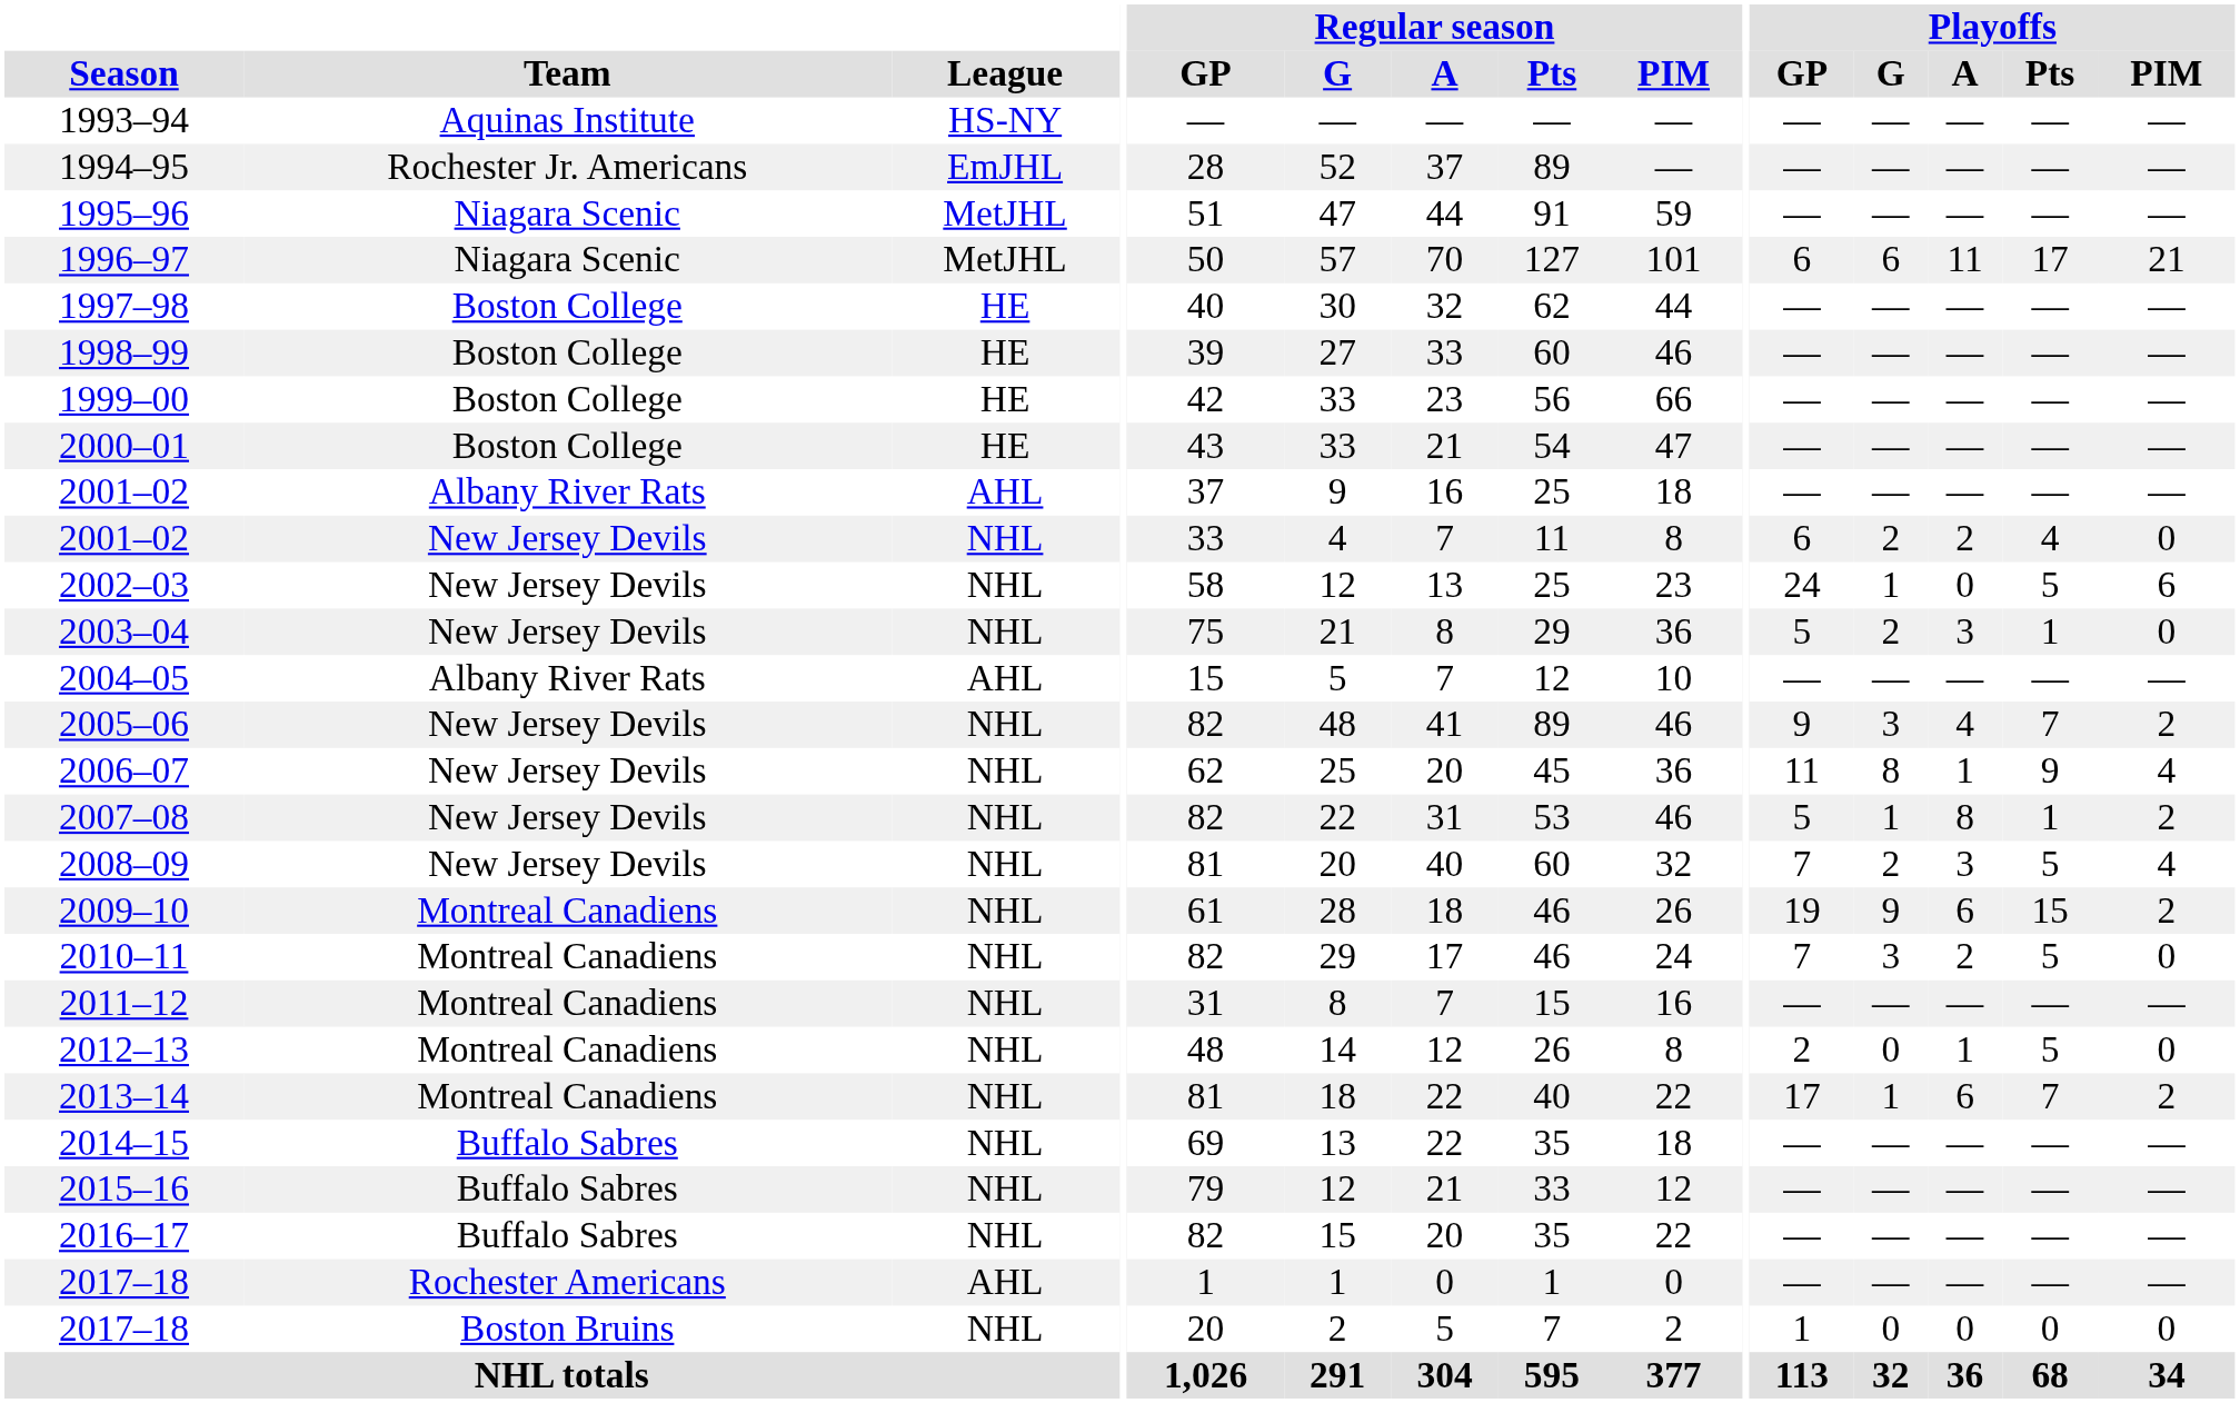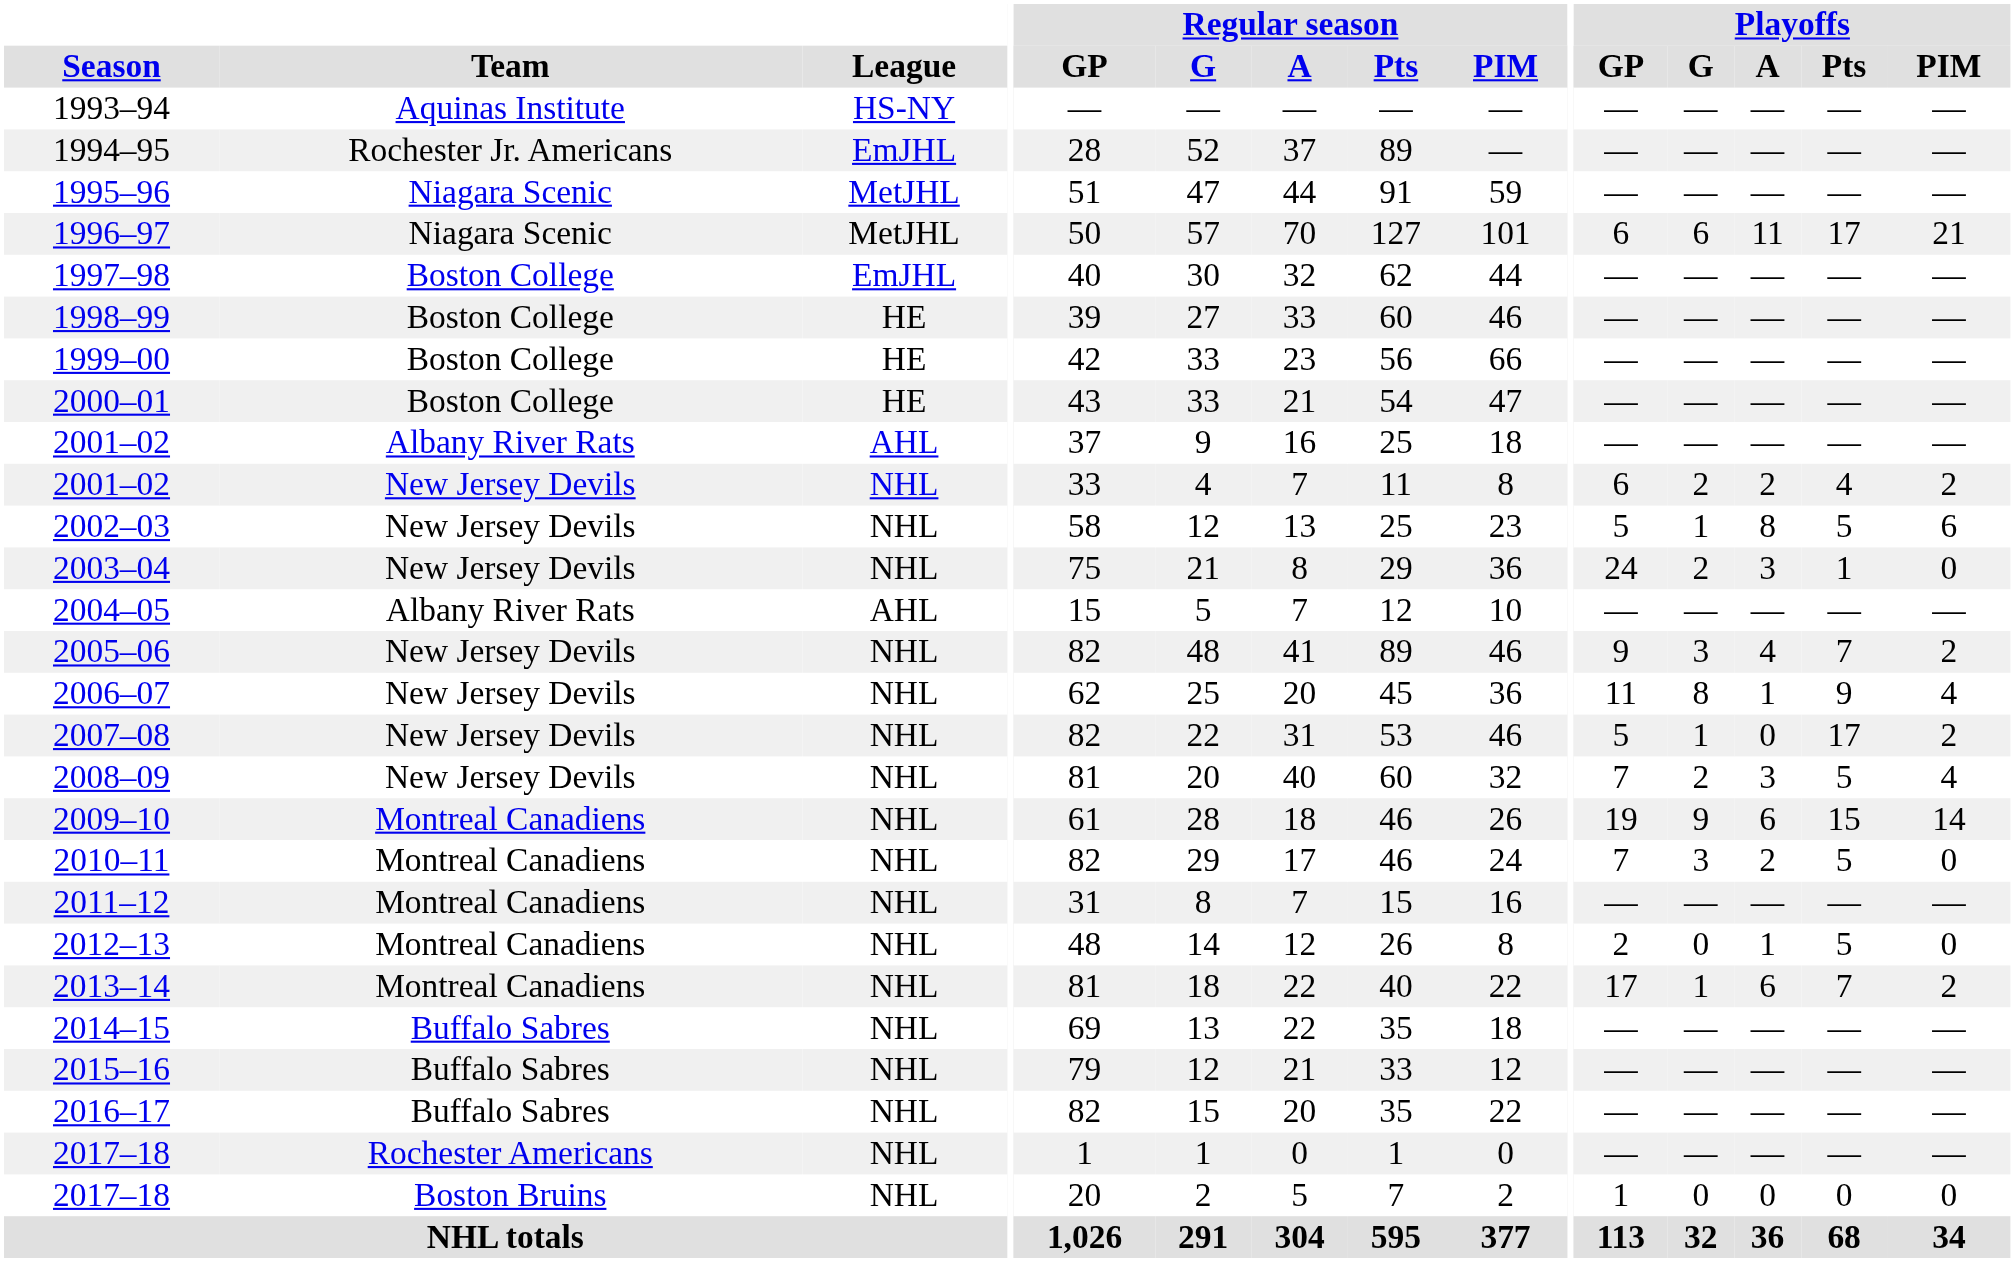1997–98 | League: HE -> EmJHL
2001–02 / New Jersey Devils | Playoffs / PIM: 0 -> 2
2002–03 | Playoffs / GP: 24 -> 5
2002–03 | Playoffs / A: 0 -> 8
2003–04 | Playoffs / GP: 5 -> 24
2007–08 | Playoffs / A: 8 -> 0
2007–08 | Playoffs / Pts: 1 -> 17
2009–10 | Playoffs / PIM: 2 -> 14
2017–18 / Rochester Americans | League: AHL -> NHL
